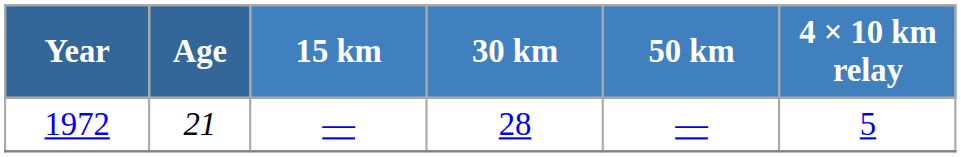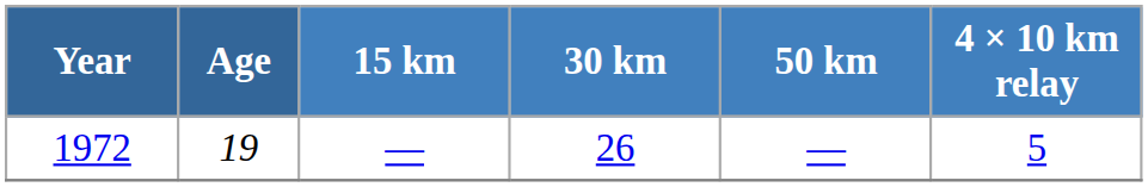1972 | Age: 21 -> 19
1972 | 30 km: 28 -> 26
